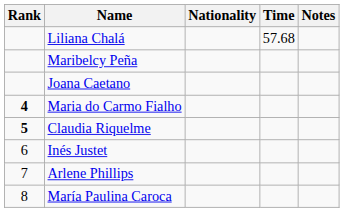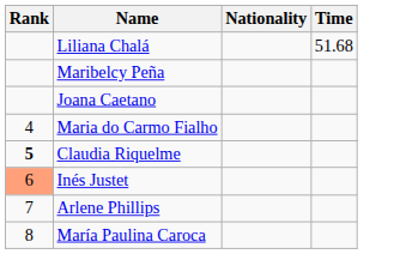- column: Notes
Liliana Chalá | Time: 57.68 -> 51.68
Maria do Carmo Fialho | Rank: bold -> normal
Inés Justet | Rank: no background -> lightsalmon background
